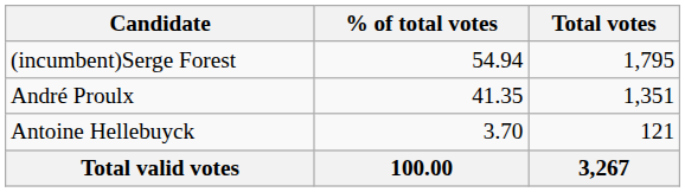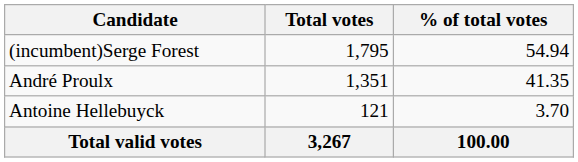columns swapped: Total votes <-> % of total votes
